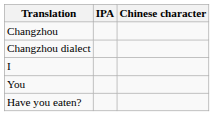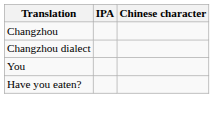- row: I
